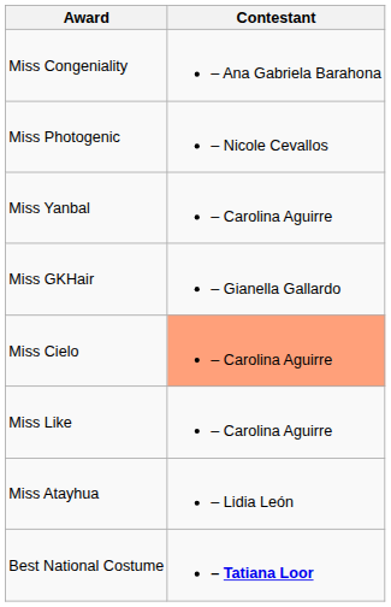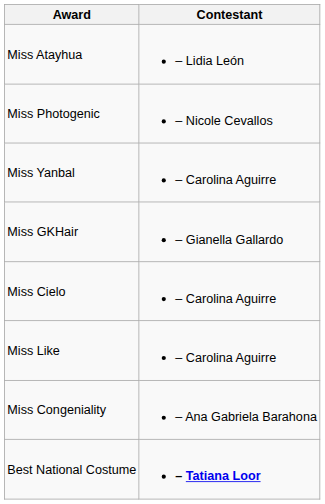rows swapped: Miss Congeniality <-> Miss Atayhua
Miss Cielo | Contestant: lightsalmon background -> no background
